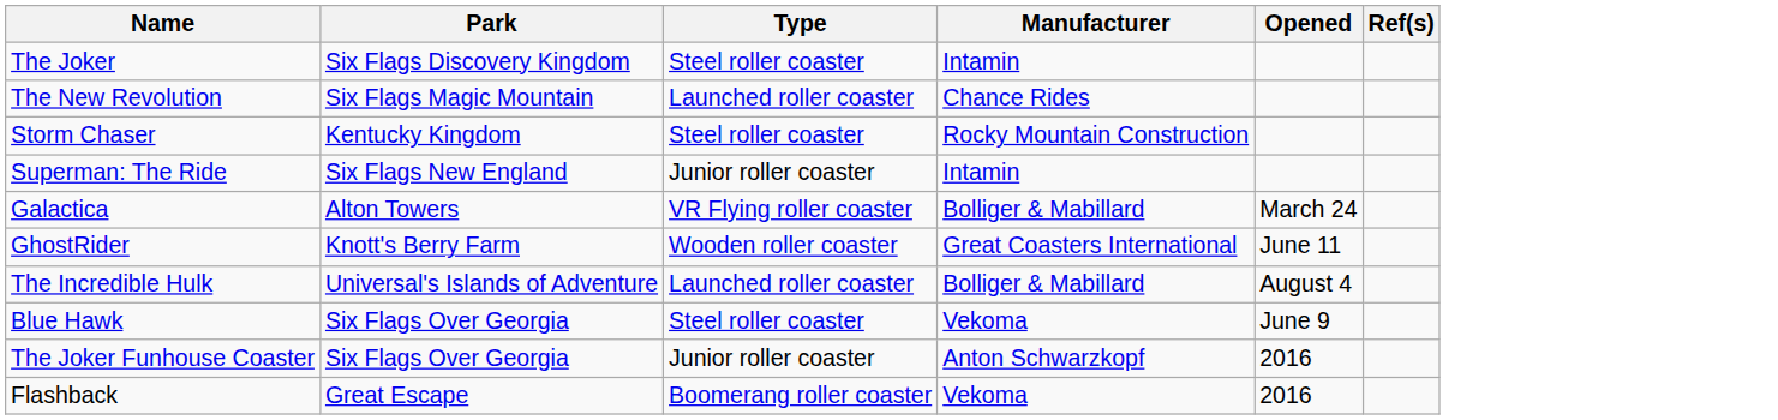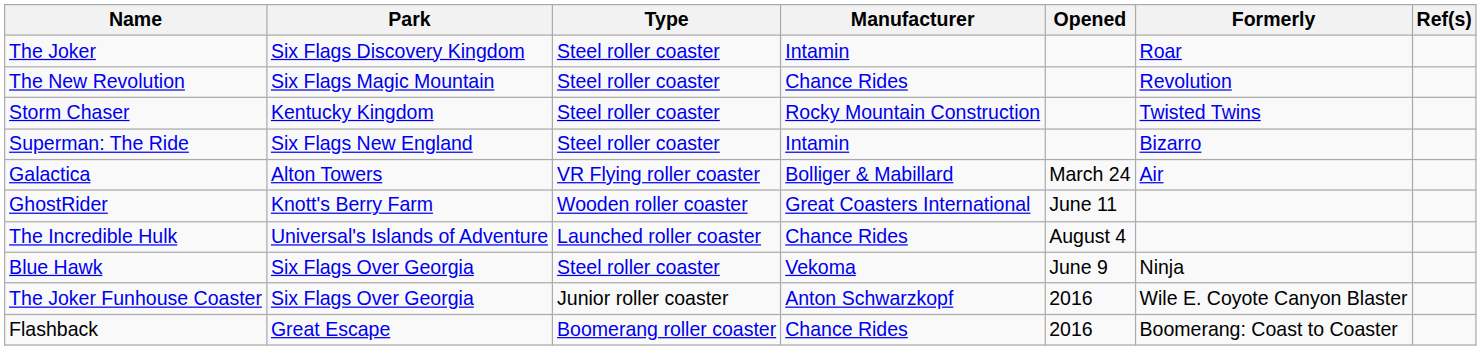+ column: Formerly | Roar | Revolution | Twisted Twins | Bizarro | Air | Ninja | Wile E. Coyote Canyon Blaster | Boomerang: Coast to Coaster
The New Revolution | Type: Launched roller coaster -> Steel roller coaster
Superman: The Ride | Type: Junior roller coaster -> Steel roller coaster
The Incredible Hulk | Manufacturer: Bolliger & Mabillard -> Chance Rides
Flashback | Manufacturer: Vekoma -> Chance Rides
